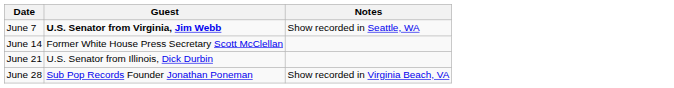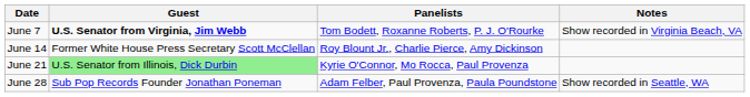+ column: Panelists | Tom Bodett, Roxanne Roberts, P. J. O'Rourke | Roy Blount Jr., Charlie Pierce, Amy Dickinson | Kyrie O'Connor, Mo Rocca, Paul Provenza | Adam Felber, Paul Provenza, Paula Poundstone
June 7 | Notes: Show recorded in Seattle, WA -> Show recorded in Virginia Beach, VA
June 21 | Guest: no background -> lightgreen background
June 28 | Notes: Show recorded in Virginia Beach, VA -> Show recorded in Seattle, WA
